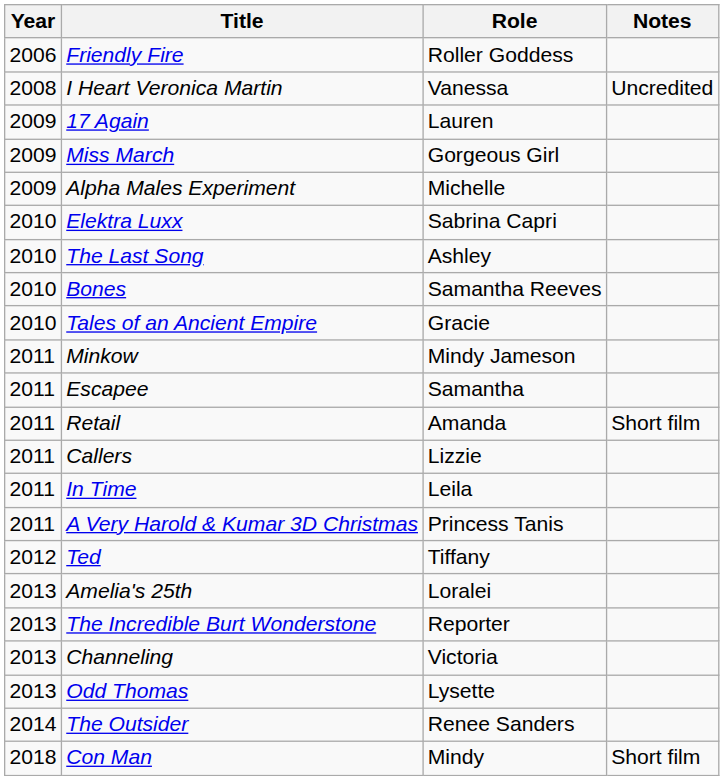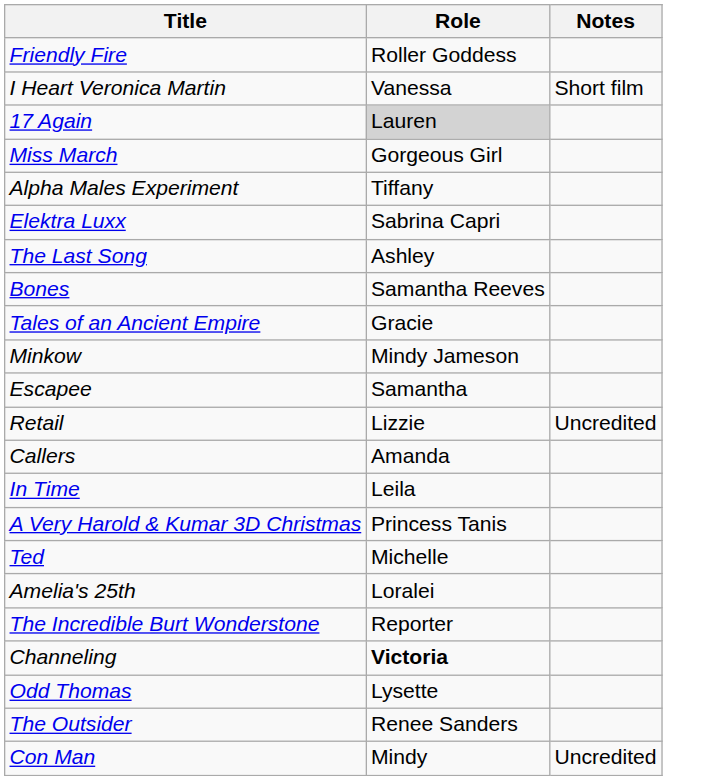- column: Year | 2006 | 2008 | 2009 | 2009 | 2009 | 2010 | 2010 | 2010 | 2010 | 2011 | 2011 | 2011 | 2011 | 2011 | 2011 | 2012 | 2013 | 2013 | 2013 | 2013 | 2014 | 2018
I Heart Veronica Martin | Notes: Uncredited -> Short film
17 Again | Role: no background -> lightgrey background
Alpha Males Experiment | Role: Michelle -> Tiffany
Retail | Role: Amanda -> Lizzie
Retail | Notes: Short film -> Uncredited
Callers | Role: Lizzie -> Amanda
Ted | Role: Tiffany -> Michelle
Channeling | Role: normal -> bold
Con Man | Notes: Short film -> Uncredited
